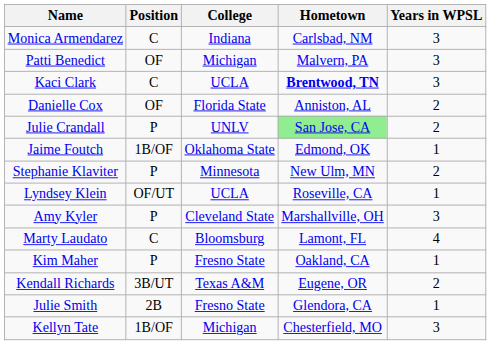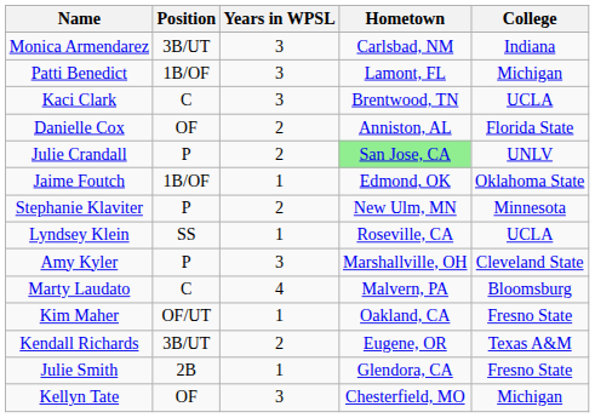columns swapped: College <-> Years in WPSL
Monica Armendarez | Position: C -> 3B/UT
Patti Benedict | Position: OF -> 1B/OF
Patti Benedict | Hometown: Malvern, PA -> Lamont, FL
Kaci Clark | Hometown: bold -> normal
Lyndsey Klein | Position: OF/UT -> SS
Marty Laudato | Hometown: Lamont, FL -> Malvern, PA
Kim Maher | Position: P -> OF/UT
Kellyn Tate | Position: 1B/OF -> OF
